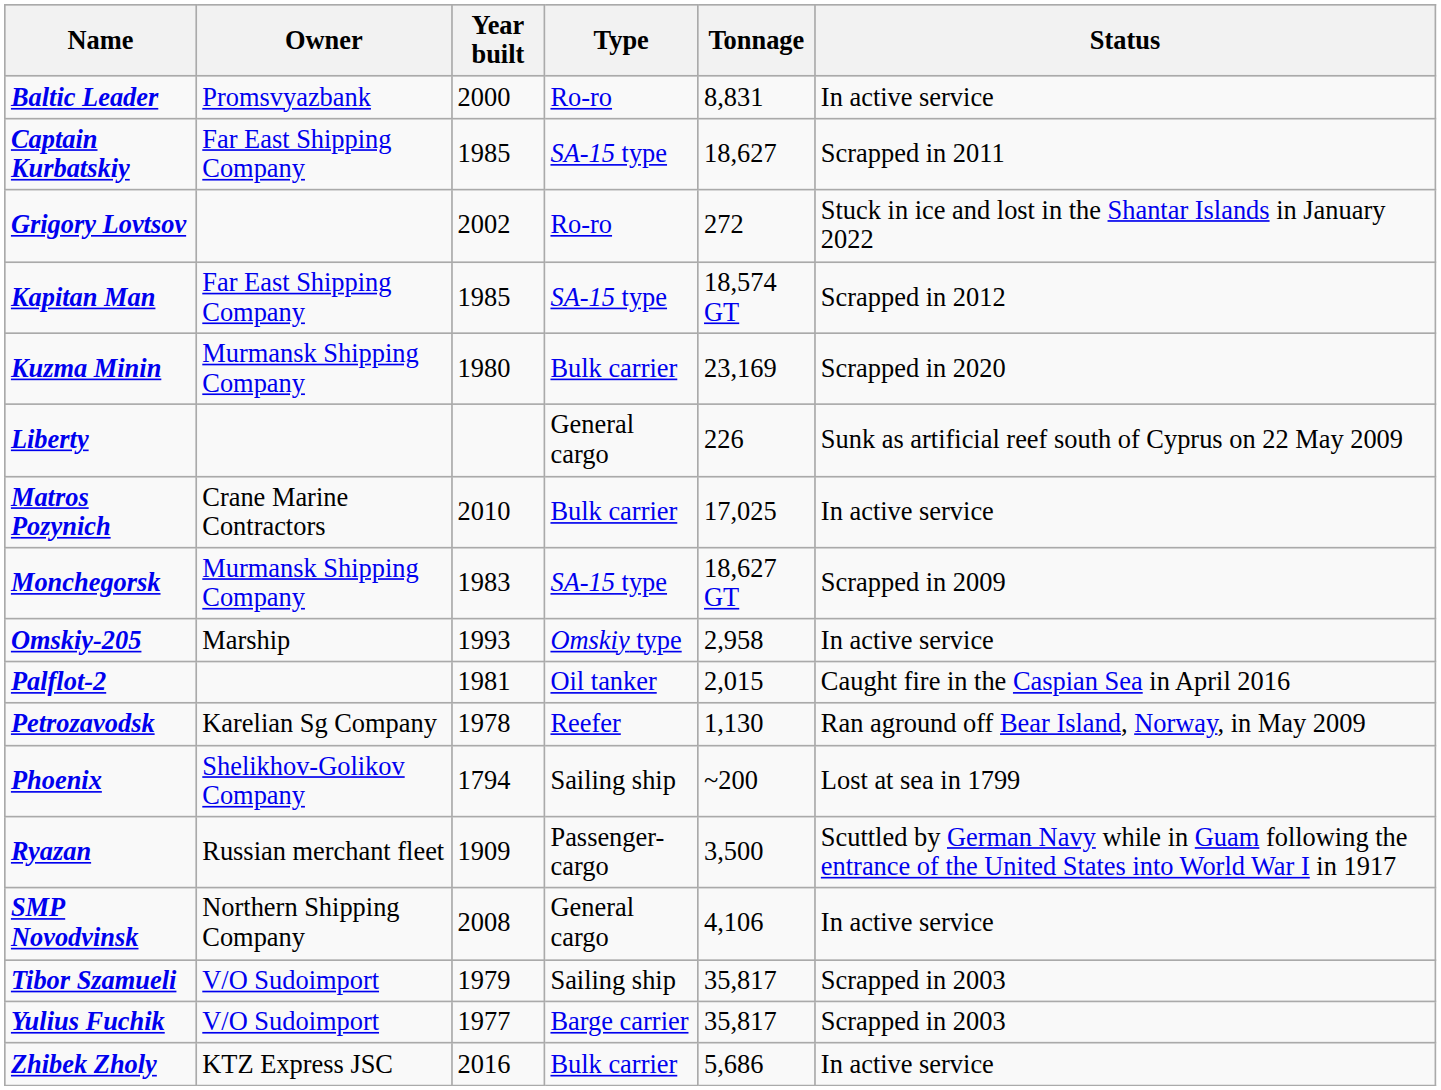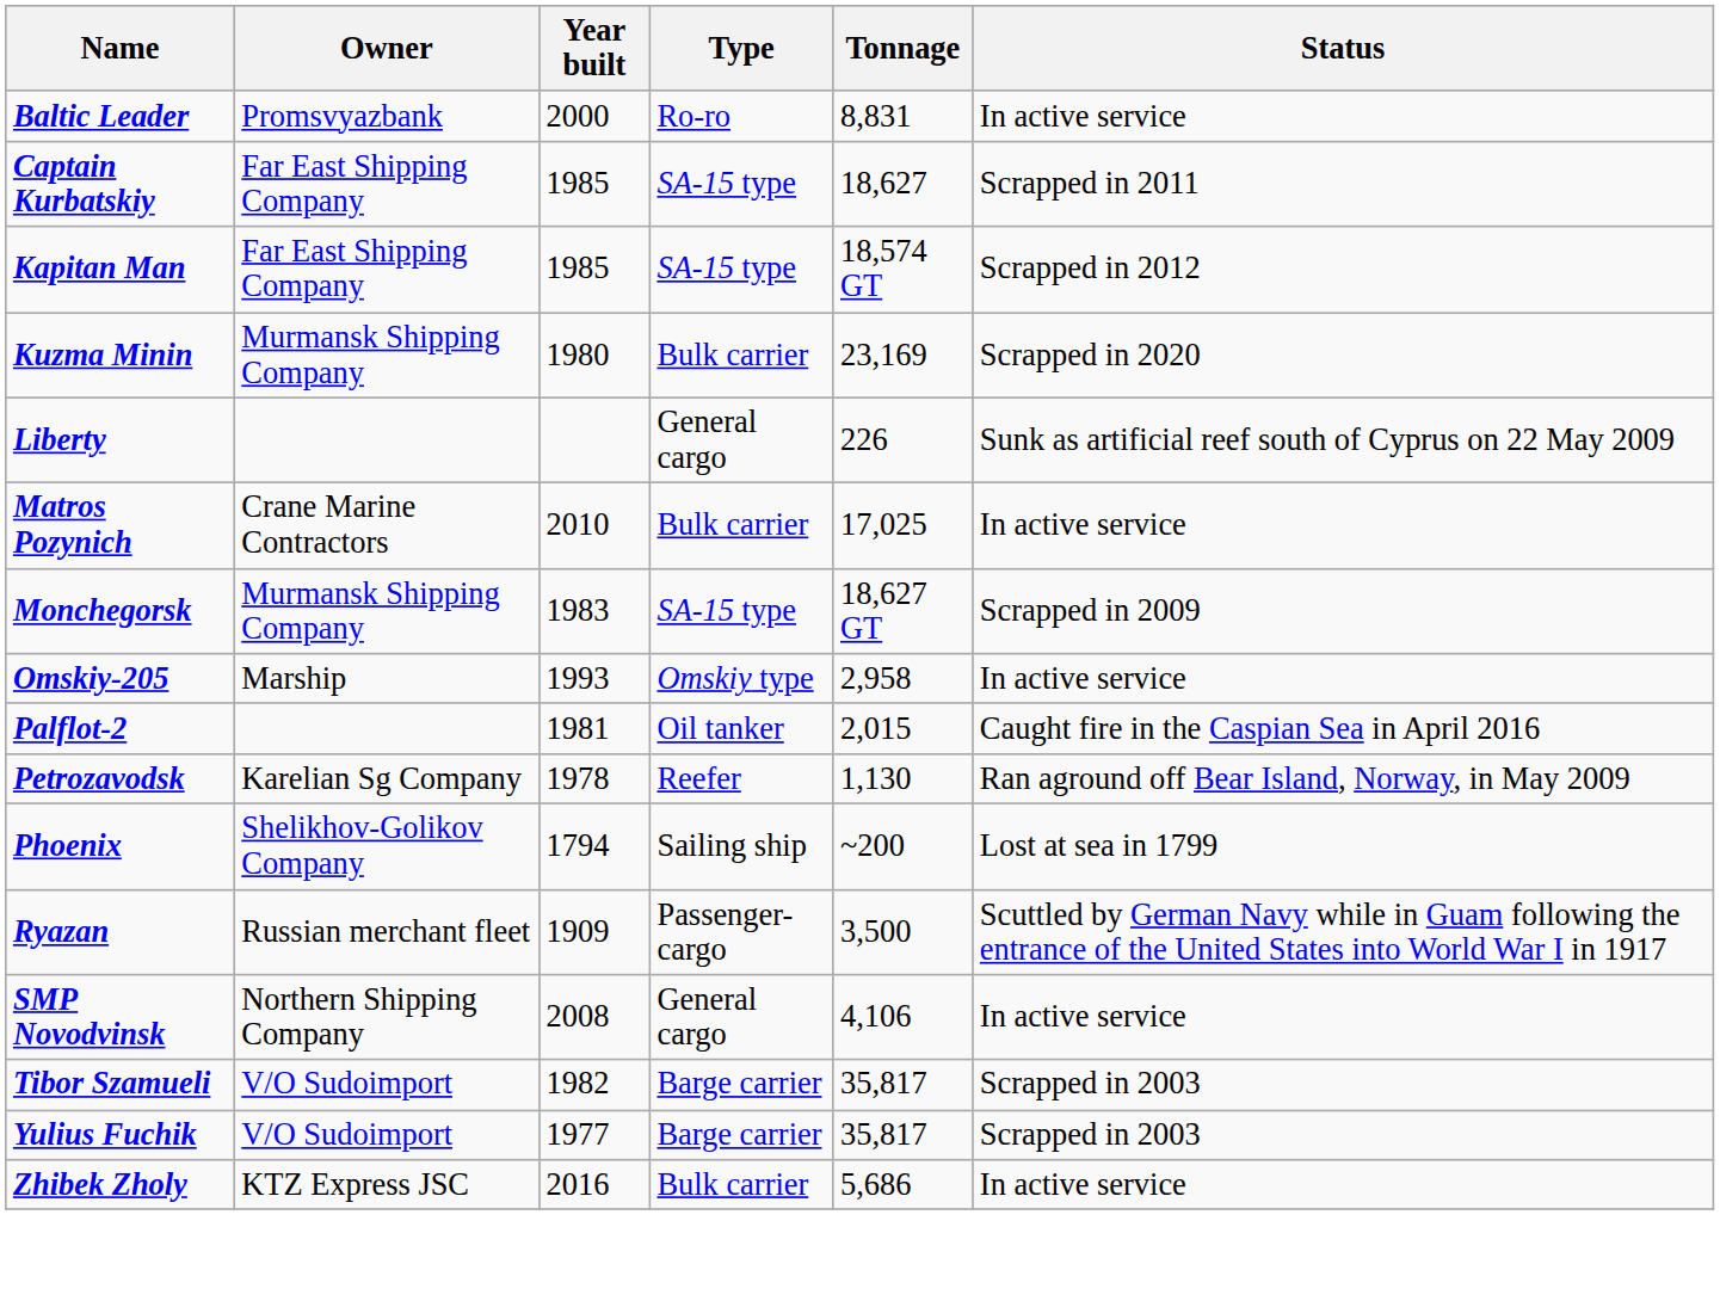- row: Grigory Lovtsov | 2002 | Ro-ro | 272 | Stuck in ice and lost in the Shantar Islands in January 2022
Tibor Szamueli | Year built: 1979 -> 1982
Tibor Szamueli | Type: Sailing ship -> Barge carrier
